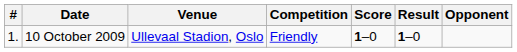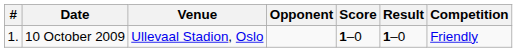columns swapped: Opponent <-> Competition
